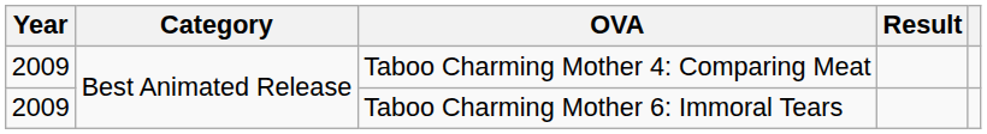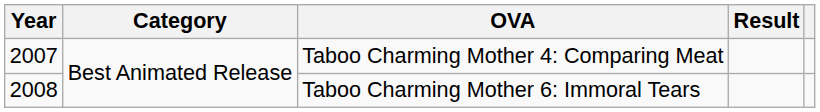Taboo Charming Mother 4: Comparing Meat | Year: 2009 -> 2007
Taboo Charming Mother 6: Immoral Tears | Year: 2009 -> 2008
